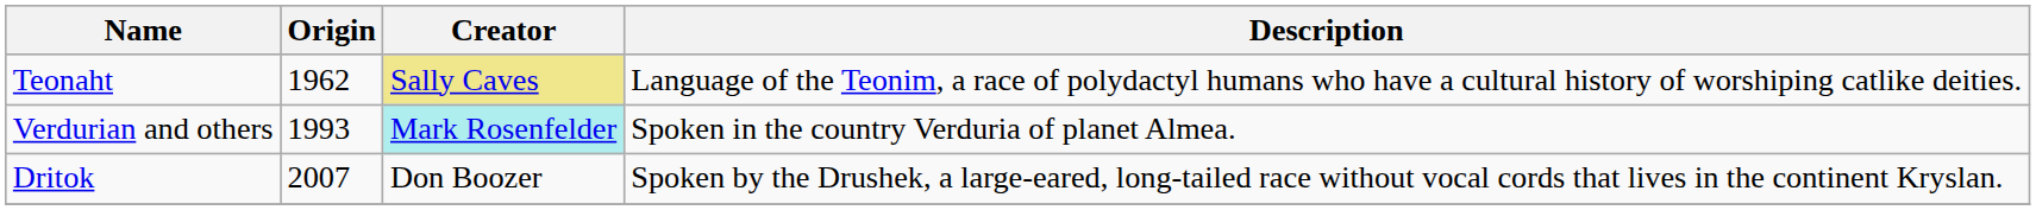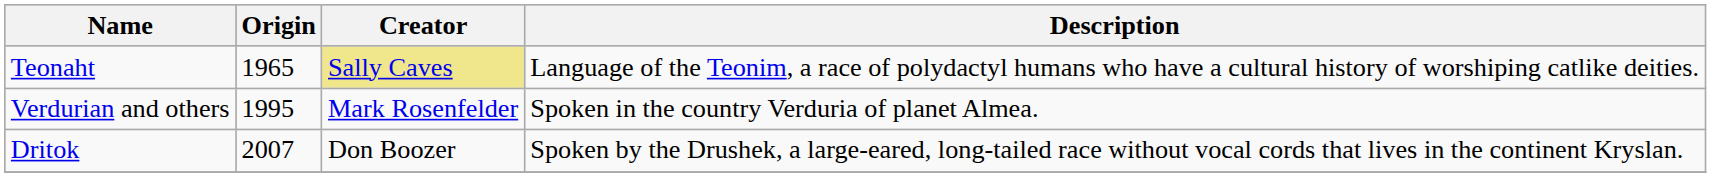Teonaht | Origin: 1962 -> 1965
Verdurian and others | Origin: 1993 -> 1995
Verdurian and others | Creator: paleturquoise background -> no background
